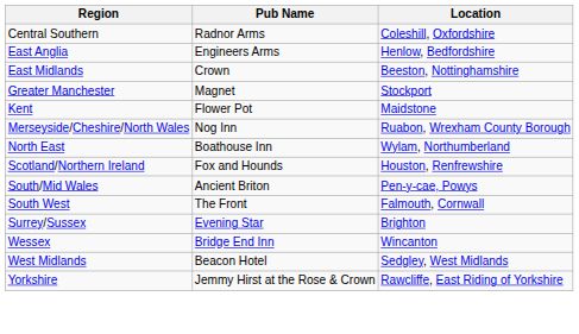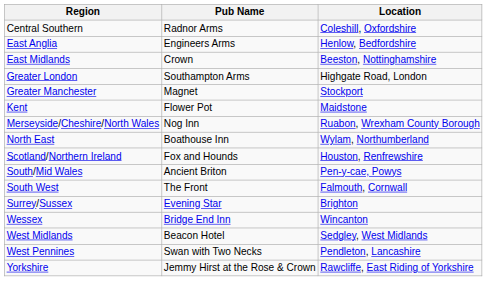+ row: Greater London | Southampton Arms | Highgate Road, London
+ row: West Pennines | Swan with Two Necks | Pendleton, Lancashire
